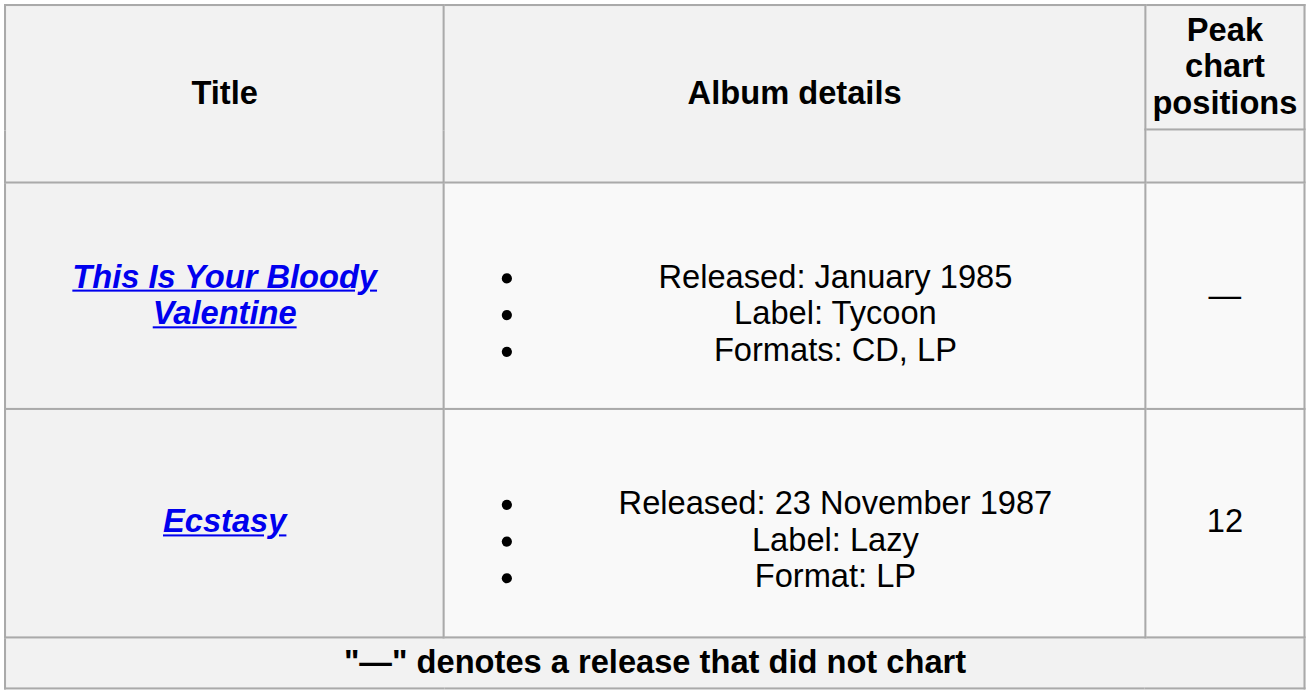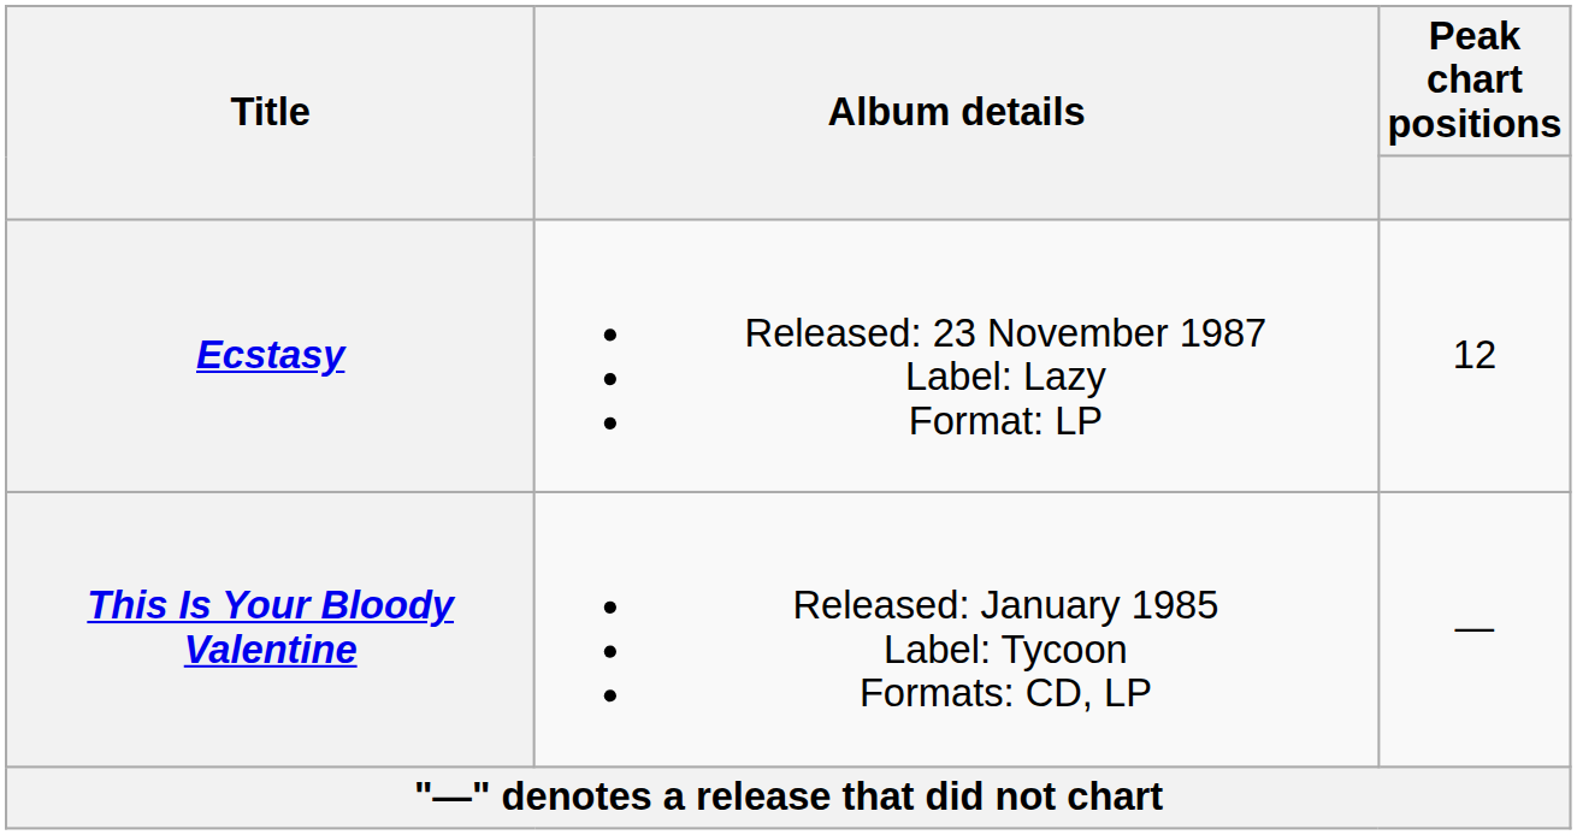rows swapped: This Is Your Bloody Valentine <-> Ecstasy
